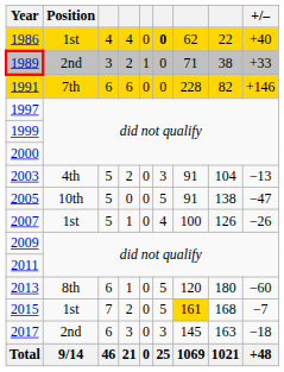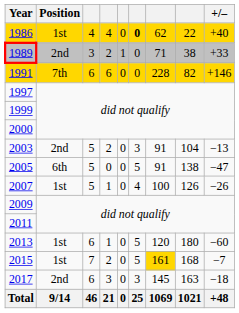2003 | Position: 4th -> 2nd
2005 | Position: 10th -> 6th
2013 | Position: 8th -> 1st
